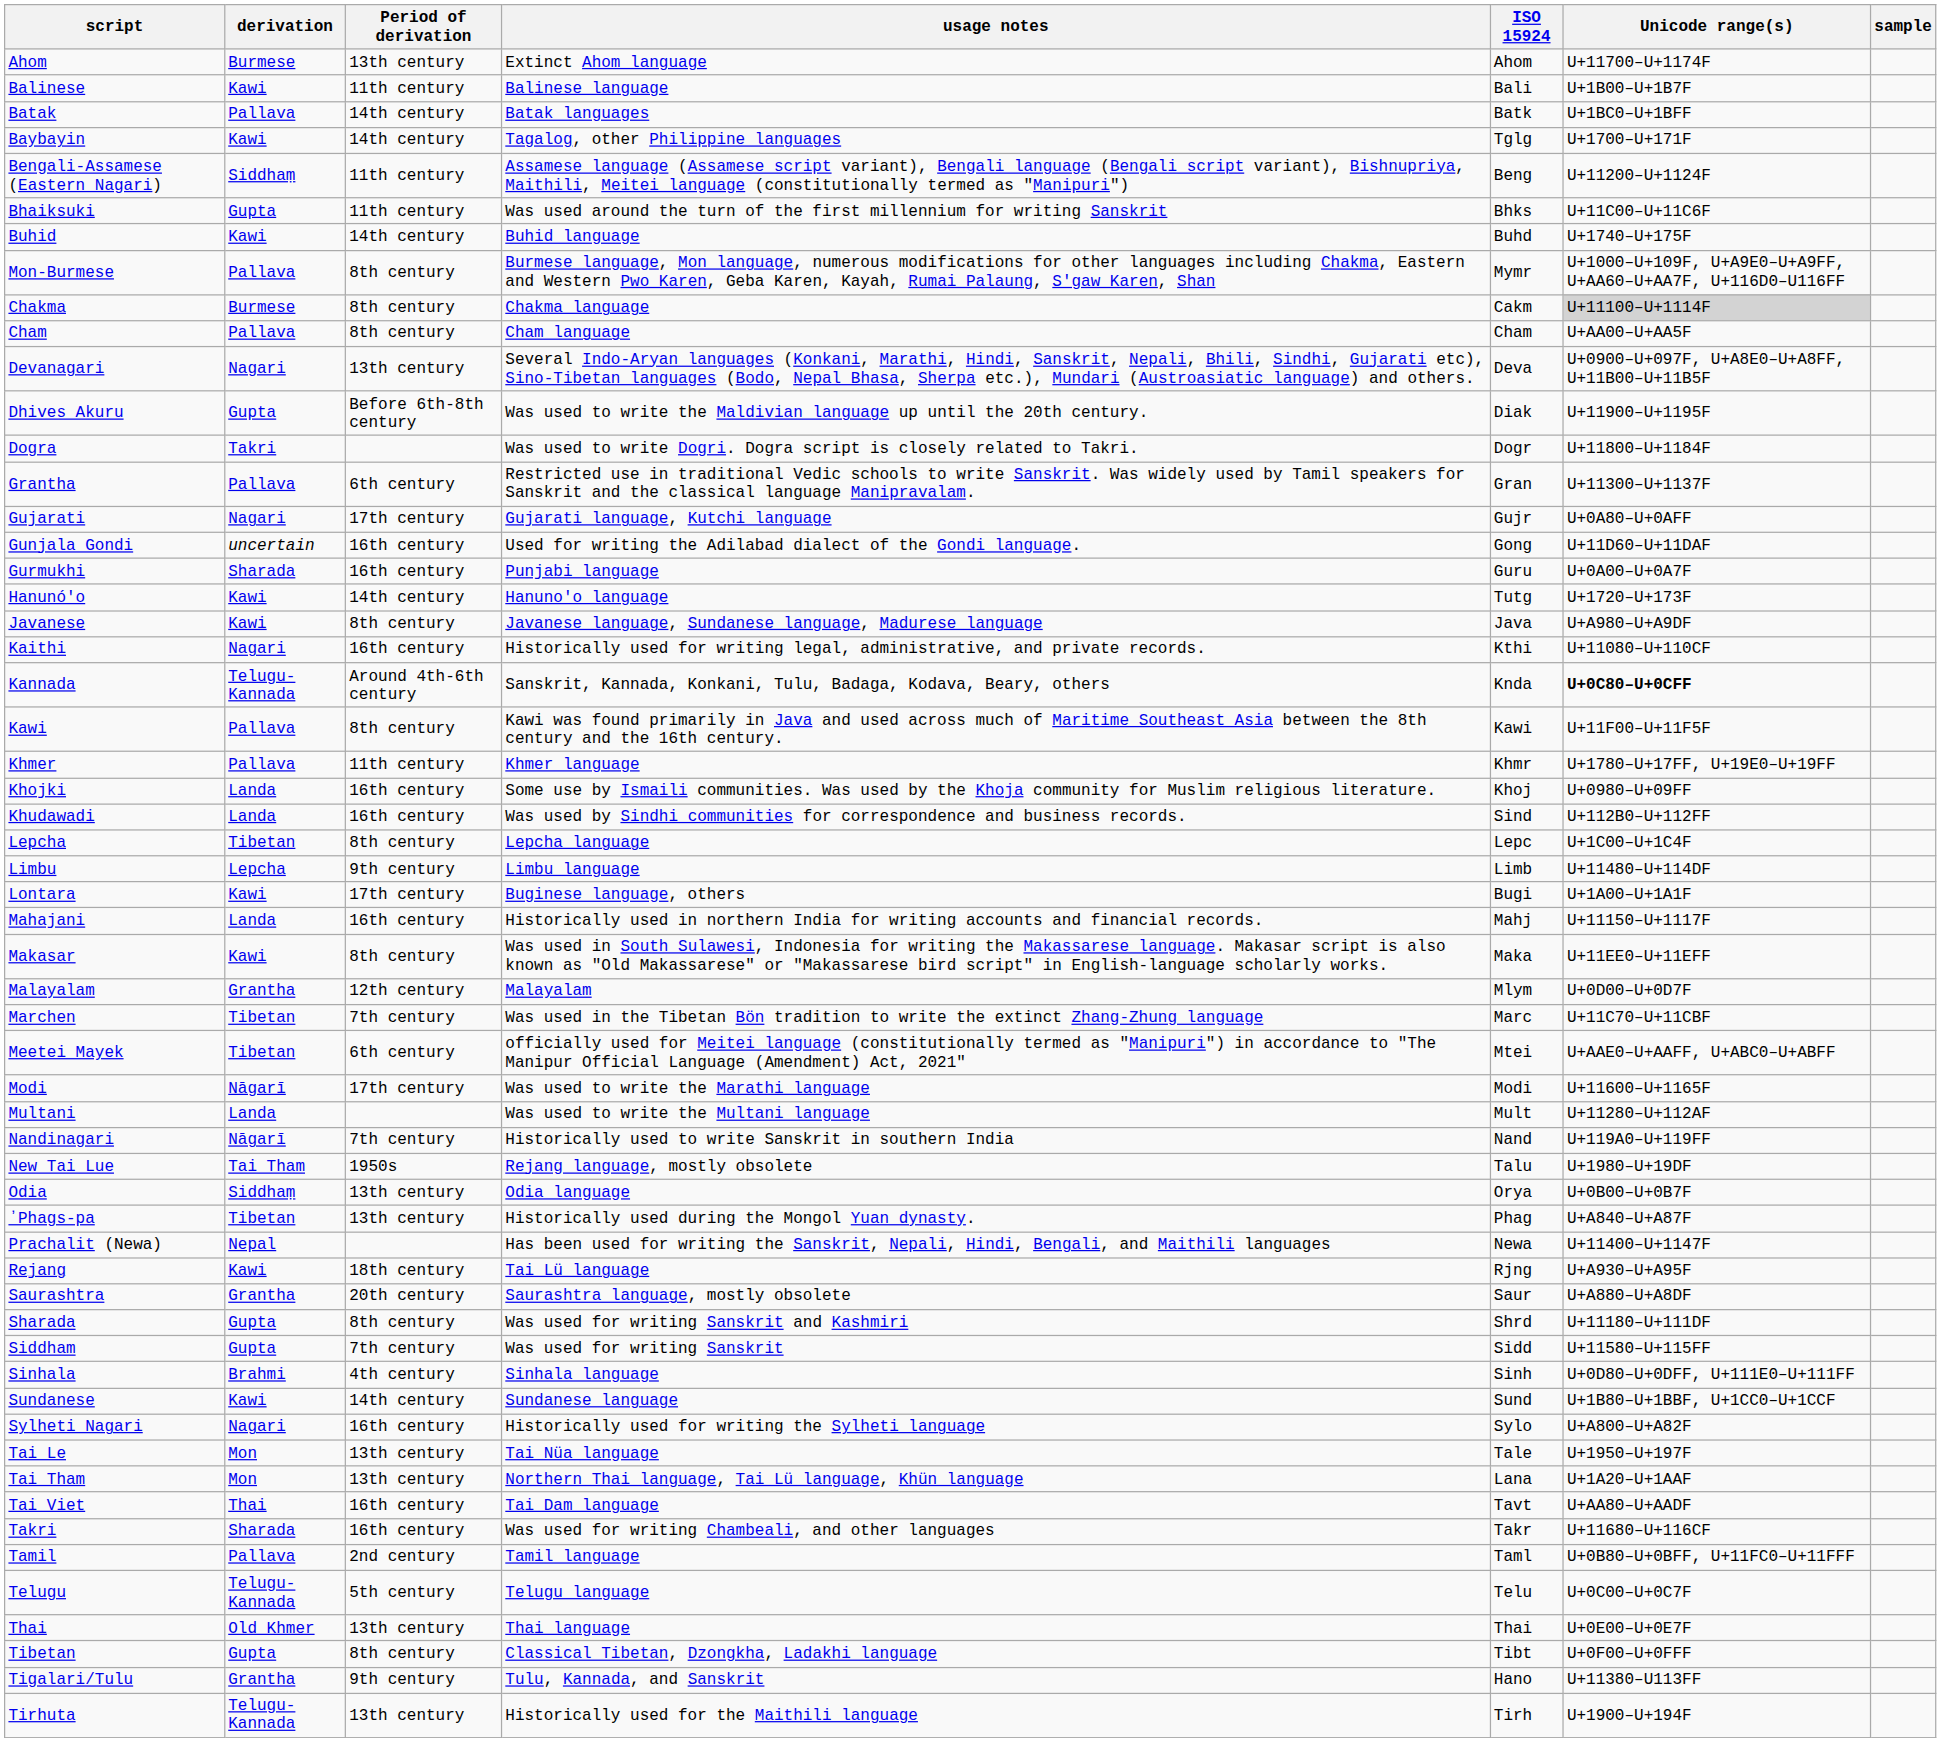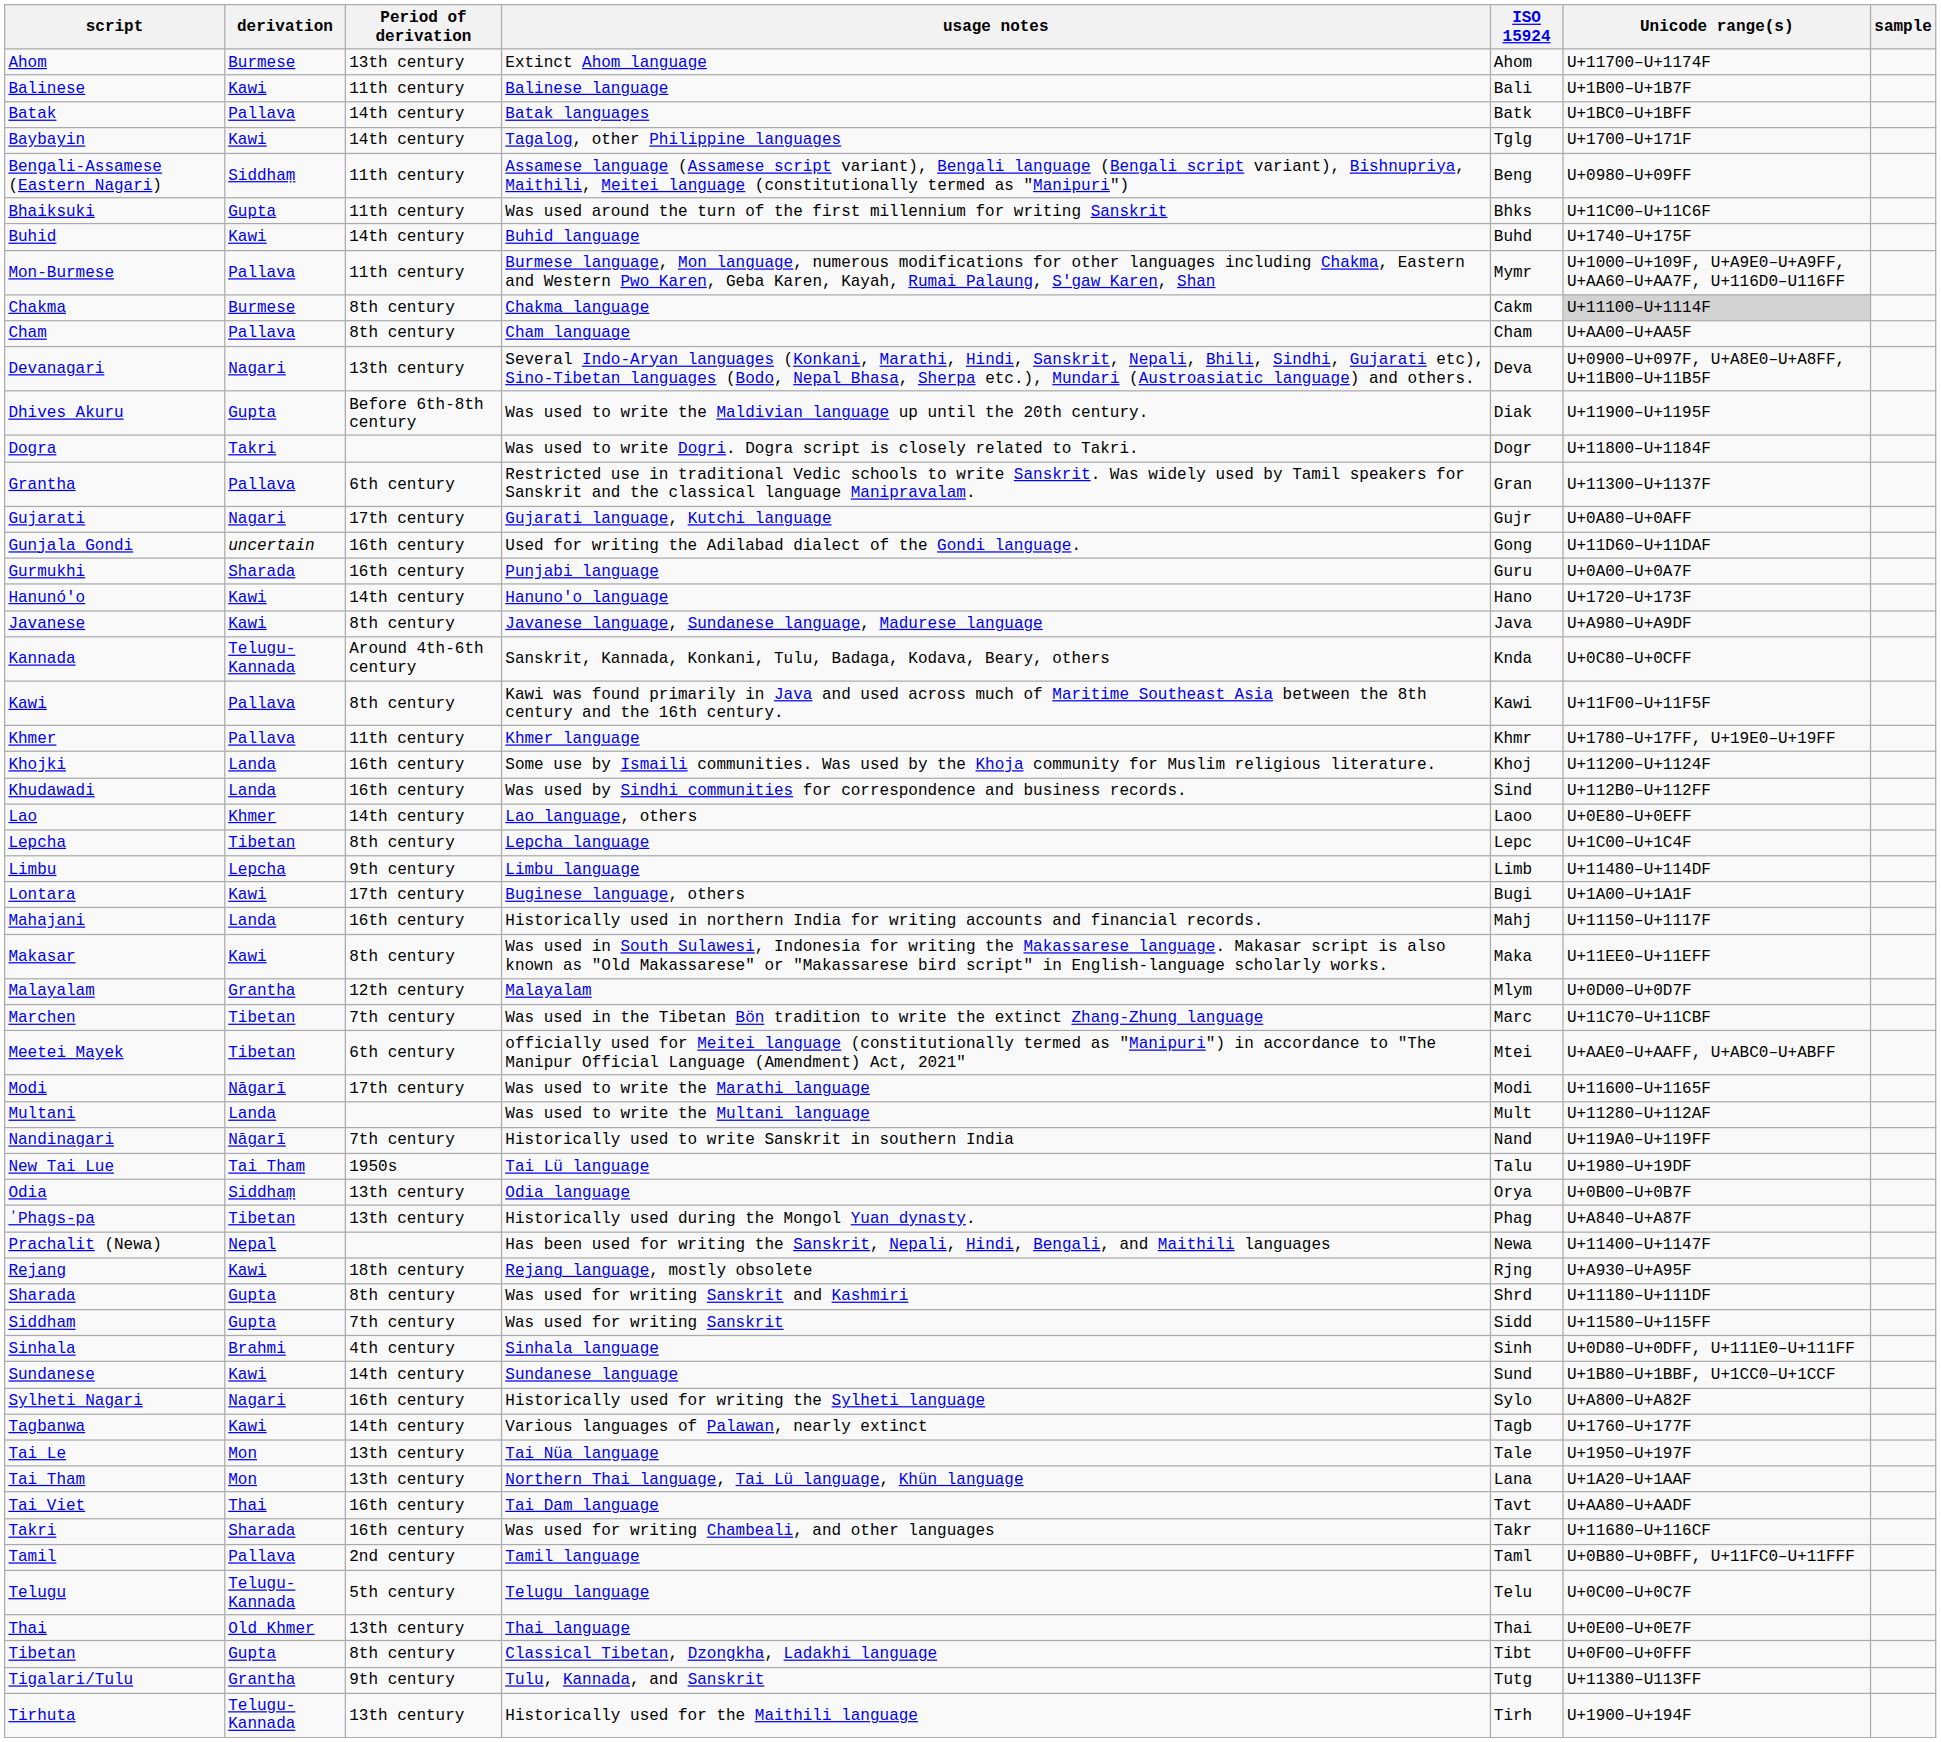Bengali-Assamese (Eastern Nagari) | Unicode range(s): U+11200–U+1124F -> U+0980–U+09FF
Mon-Burmese | Period of derivation: 8th century -> 11th century
Hanunó'o | ISO 15924: Tutg -> Hano
- row: Kaithi | Nagari | 16th century | Historically used for writing legal, administrative, and private records. | Kthi | U+11080–U+110CF
Kannada | Unicode range(s): bold -> normal
Khojki | Unicode range(s): U+0980–U+09FF -> U+11200–U+1124F
+ row: Lao | Khmer | 14th century | Lao language, others | Laoo | U+0E80–U+0EFF
New Tai Lue | usage notes: Rejang language, mostly obsolete -> Tai Lü language
Rejang | usage notes: Tai Lü language -> Rejang language, mostly obsolete
- row: Saurashtra | Grantha | 20th century | Saurashtra language, mostly obsolete | Saur | U+A880–U+A8DF
+ row: Tagbanwa | Kawi | 14th century | Various languages of Palawan, nearly extinct | Tagb | U+1760–U+177F
Tigalari/Tulu | ISO 15924: Hano -> Tutg
